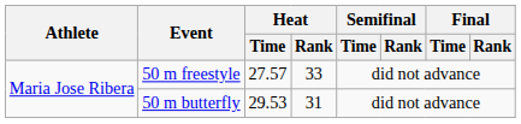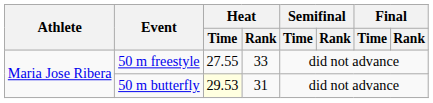50 m freestyle | Heat / Time: 27.57 -> 27.55
50 m butterfly | Heat / Time: no background -> lightyellow background
